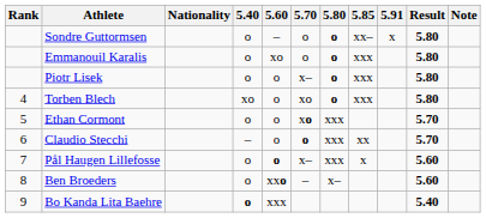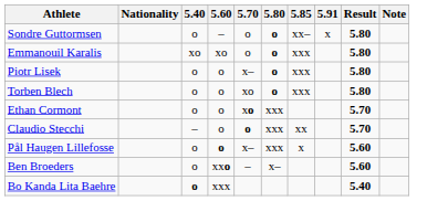- column: Rank | 4 | 5 | 6 | 7 | 8 | 9
Emmanouil Karalis | 5.40: o -> xo
Torben Blech | 5.40: xo -> o
